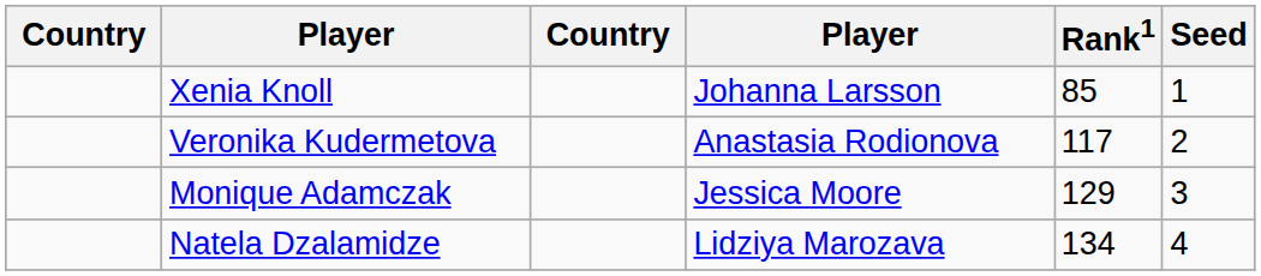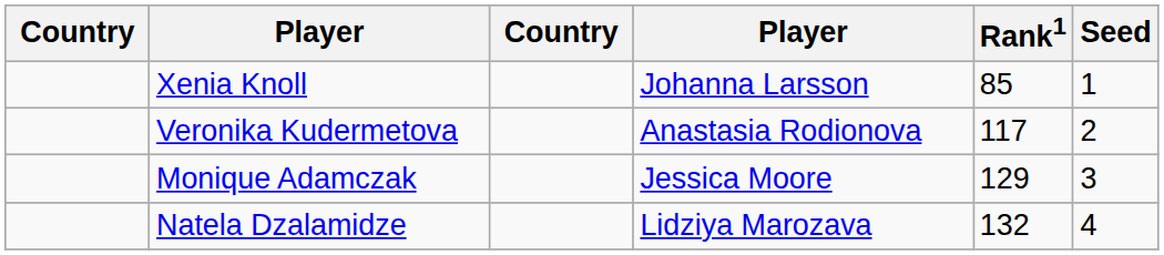Natela Dzalamidze | Rank1: 134 -> 132
